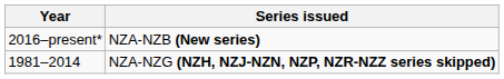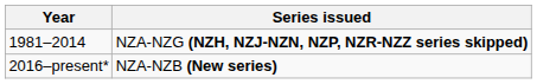rows swapped: 1981–2014 <-> 2016–present*
